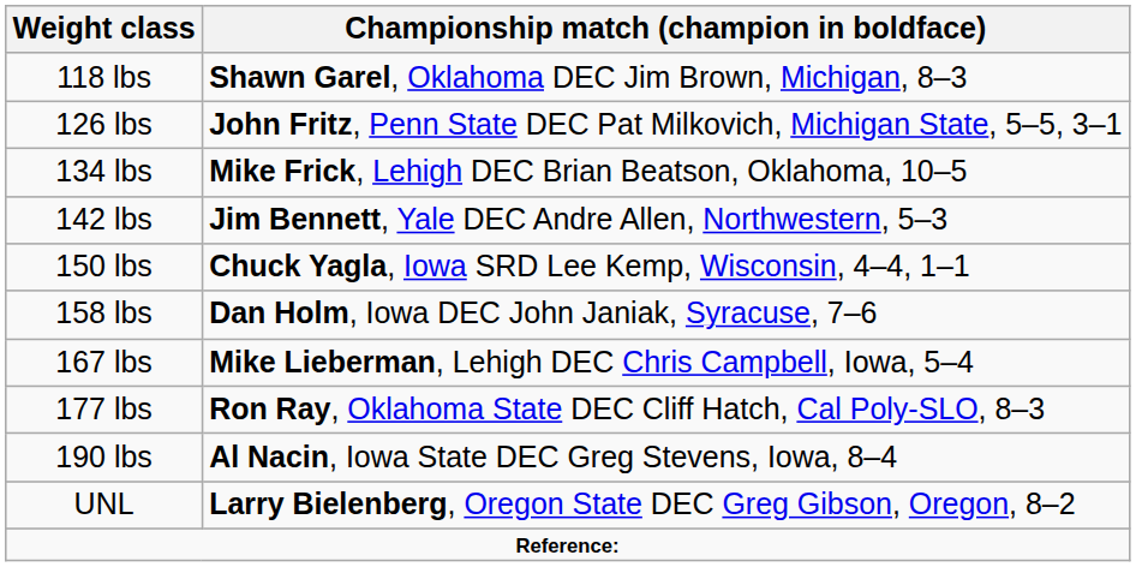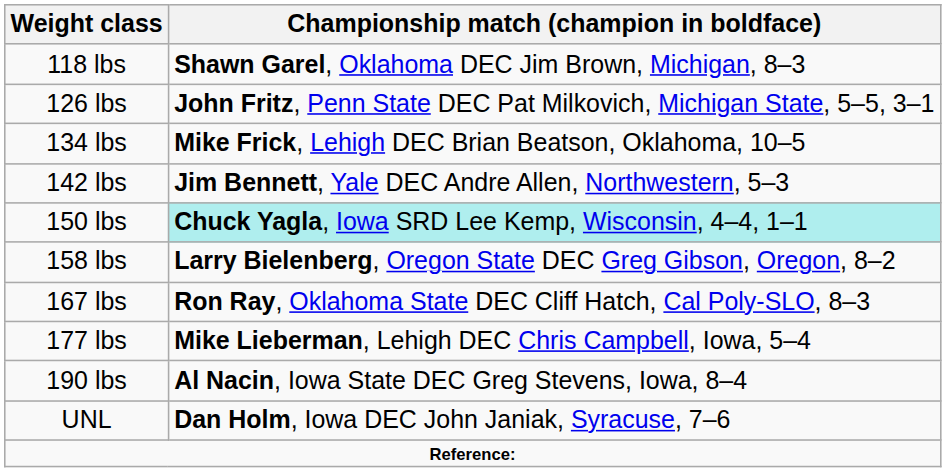150 lbs | Championship match (champion in boldface): no background -> paleturquoise background
158 lbs | Championship match (champion in boldface): Dan Holm, Iowa DEC John Janiak, Syracuse, 7–6 -> Larry Bielenberg, Oregon State DEC Greg Gibson, Oregon, 8–2
167 lbs | Championship match (champion in boldface): Mike Lieberman, Lehigh DEC Chris Campbell, Iowa, 5–4 -> Ron Ray, Oklahoma State DEC Cliff Hatch, Cal Poly-SLO, 8–3
177 lbs | Championship match (champion in boldface): Ron Ray, Oklahoma State DEC Cliff Hatch, Cal Poly-SLO, 8–3 -> Mike Lieberman, Lehigh DEC Chris Campbell, Iowa, 5–4
UNL | Championship match (champion in boldface): Larry Bielenberg, Oregon State DEC Greg Gibson, Oregon, 8–2 -> Dan Holm, Iowa DEC John Janiak, Syracuse, 7–6
